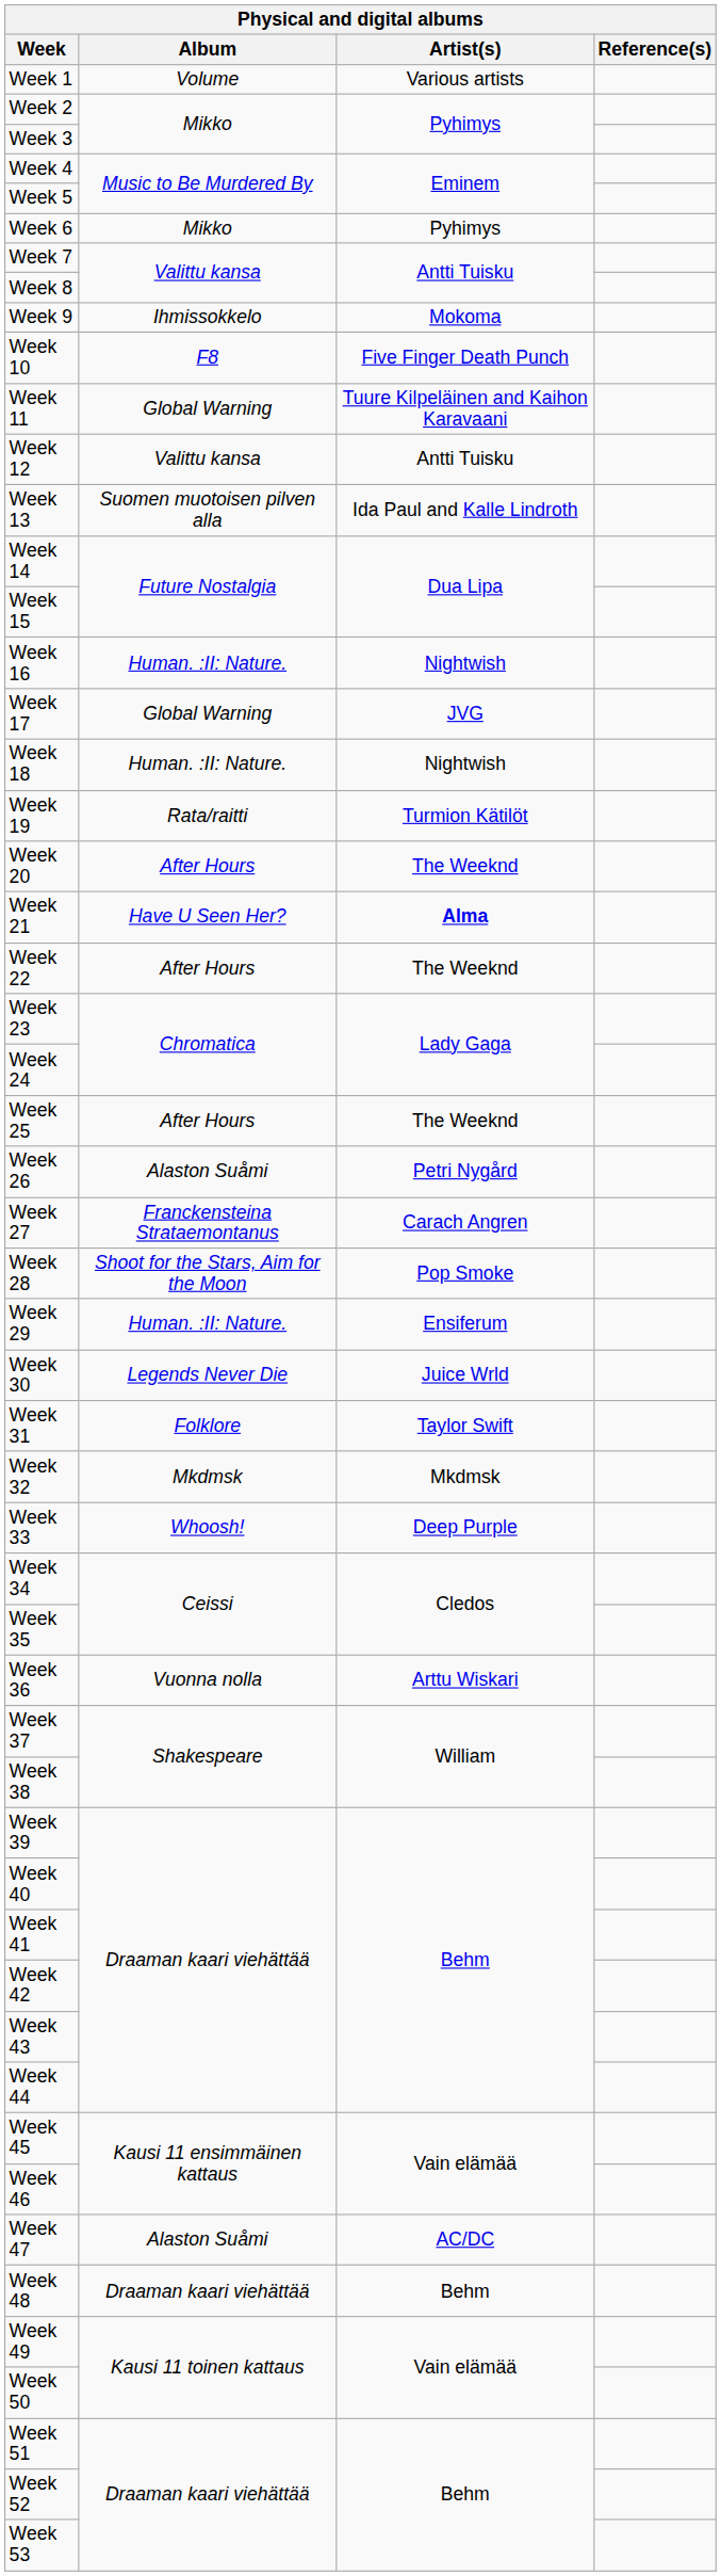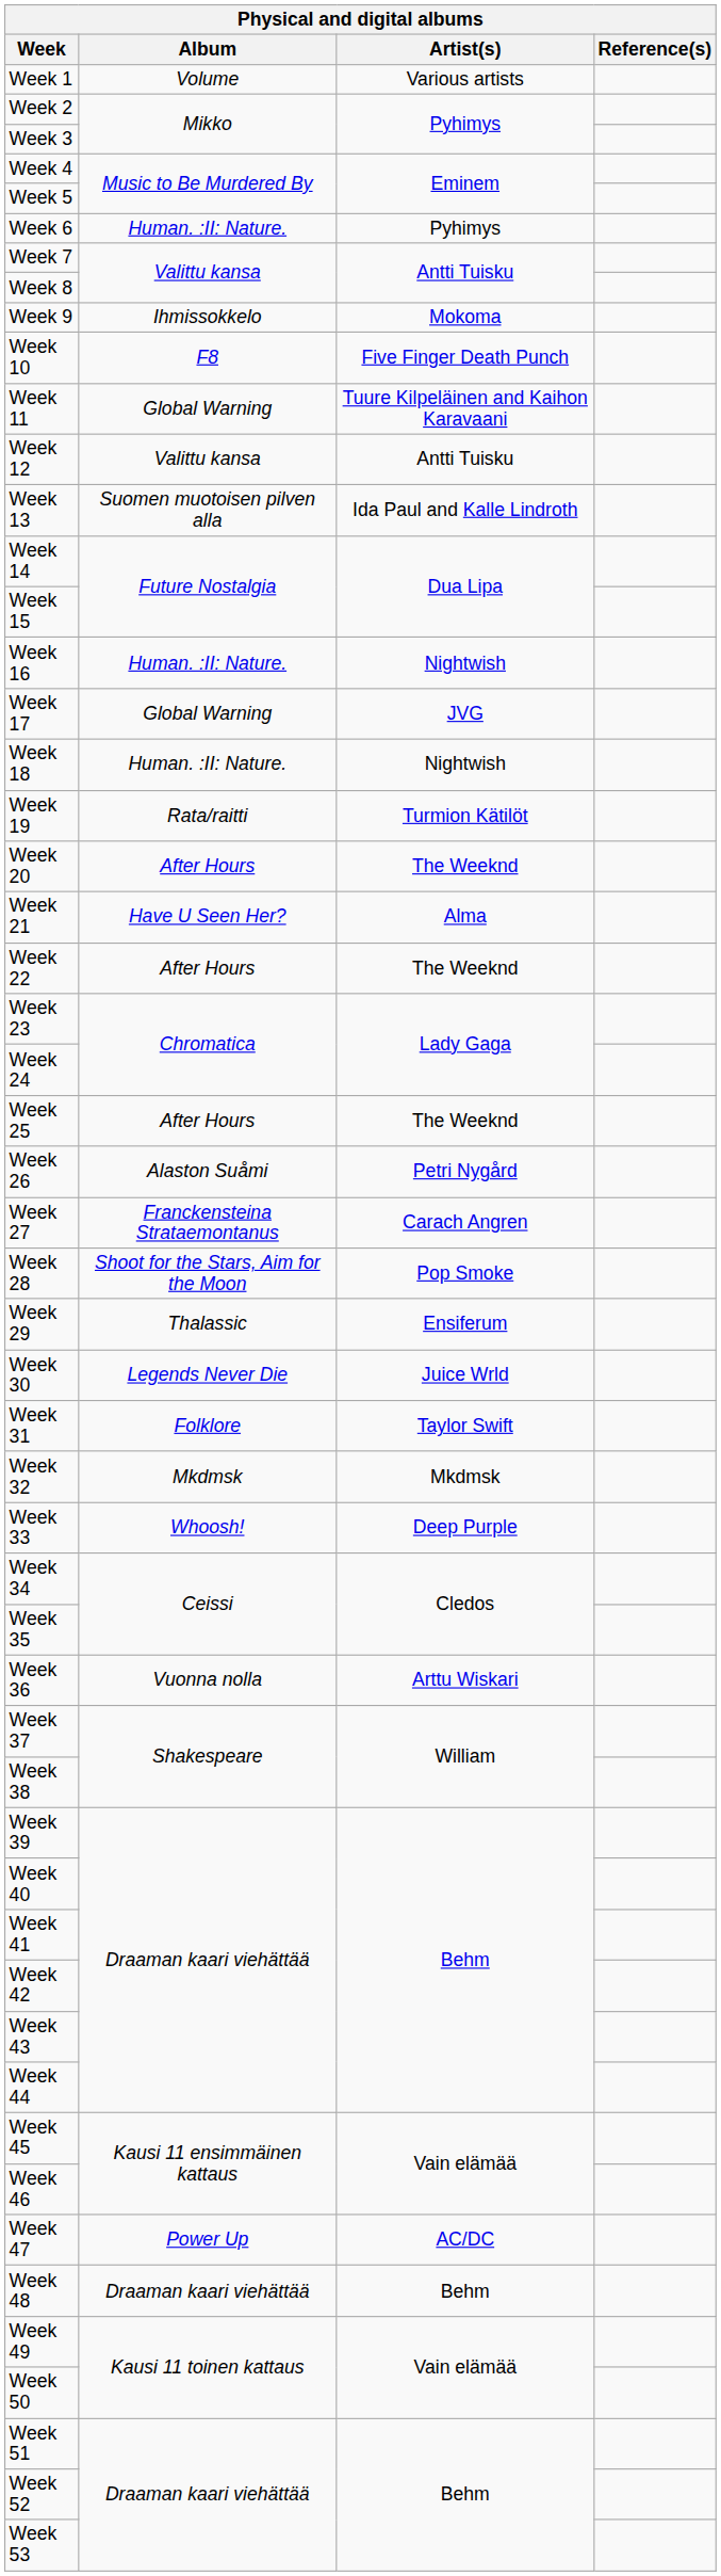Week 6 | Album: Mikko -> Human. :II: Nature.
Week 21 | Artist(s): bold -> normal
Week 29 | Album: Human. :II: Nature. -> Thalassic
Week 47 | Album: Alaston Suåmi -> Power Up
